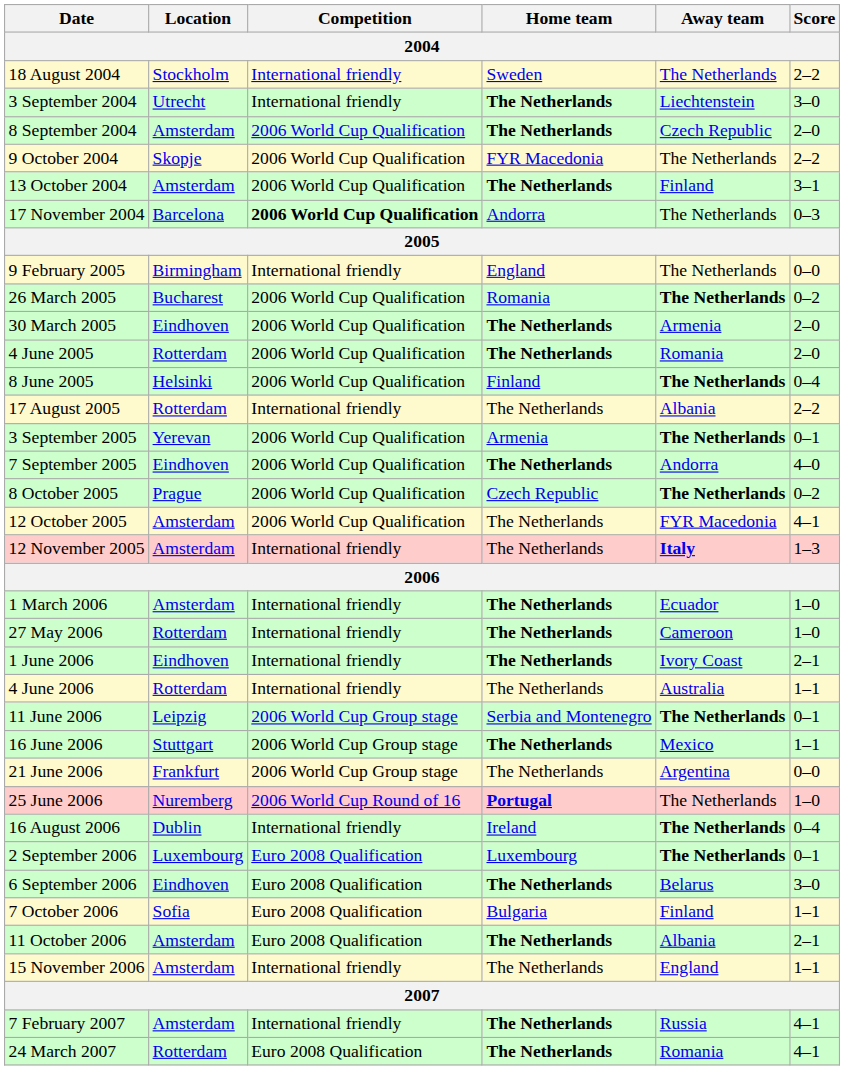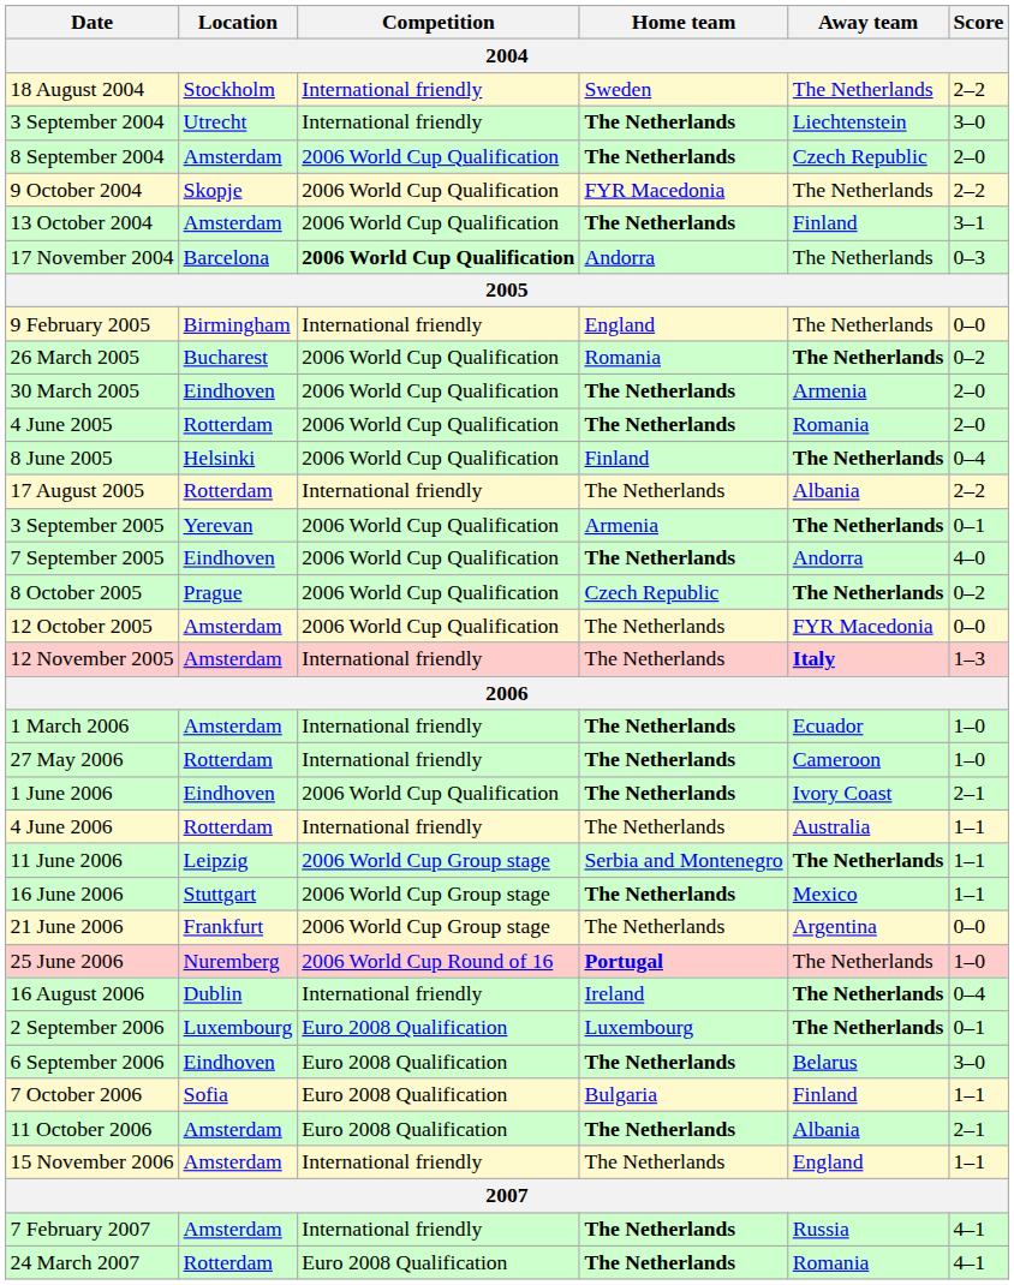12 October 2005 | Score: 4–1 -> 0–0
1 June 2006 | Competition: International friendly -> 2006 World Cup Qualification
11 June 2006 | Score: 0–1 -> 1–1
